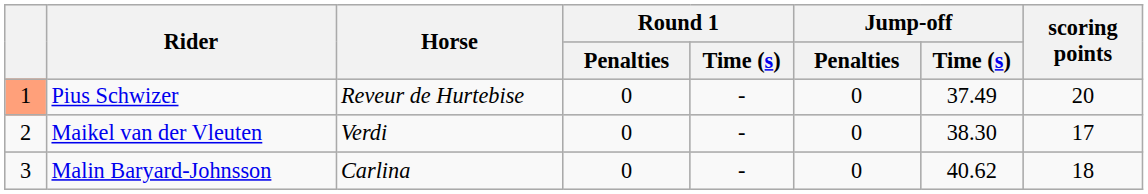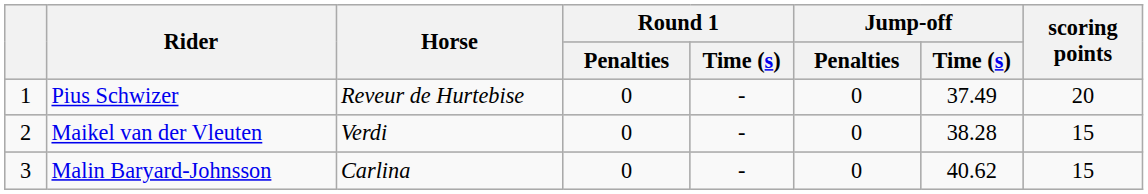Pius Schwizer | column 1: lightsalmon background -> no background
Maikel van der Vleuten | Jump-off / Time (s): 38.30 -> 38.28
Maikel van der Vleuten | scoring points: 17 -> 15
Malin Baryard-Johnsson | scoring points: 18 -> 15
